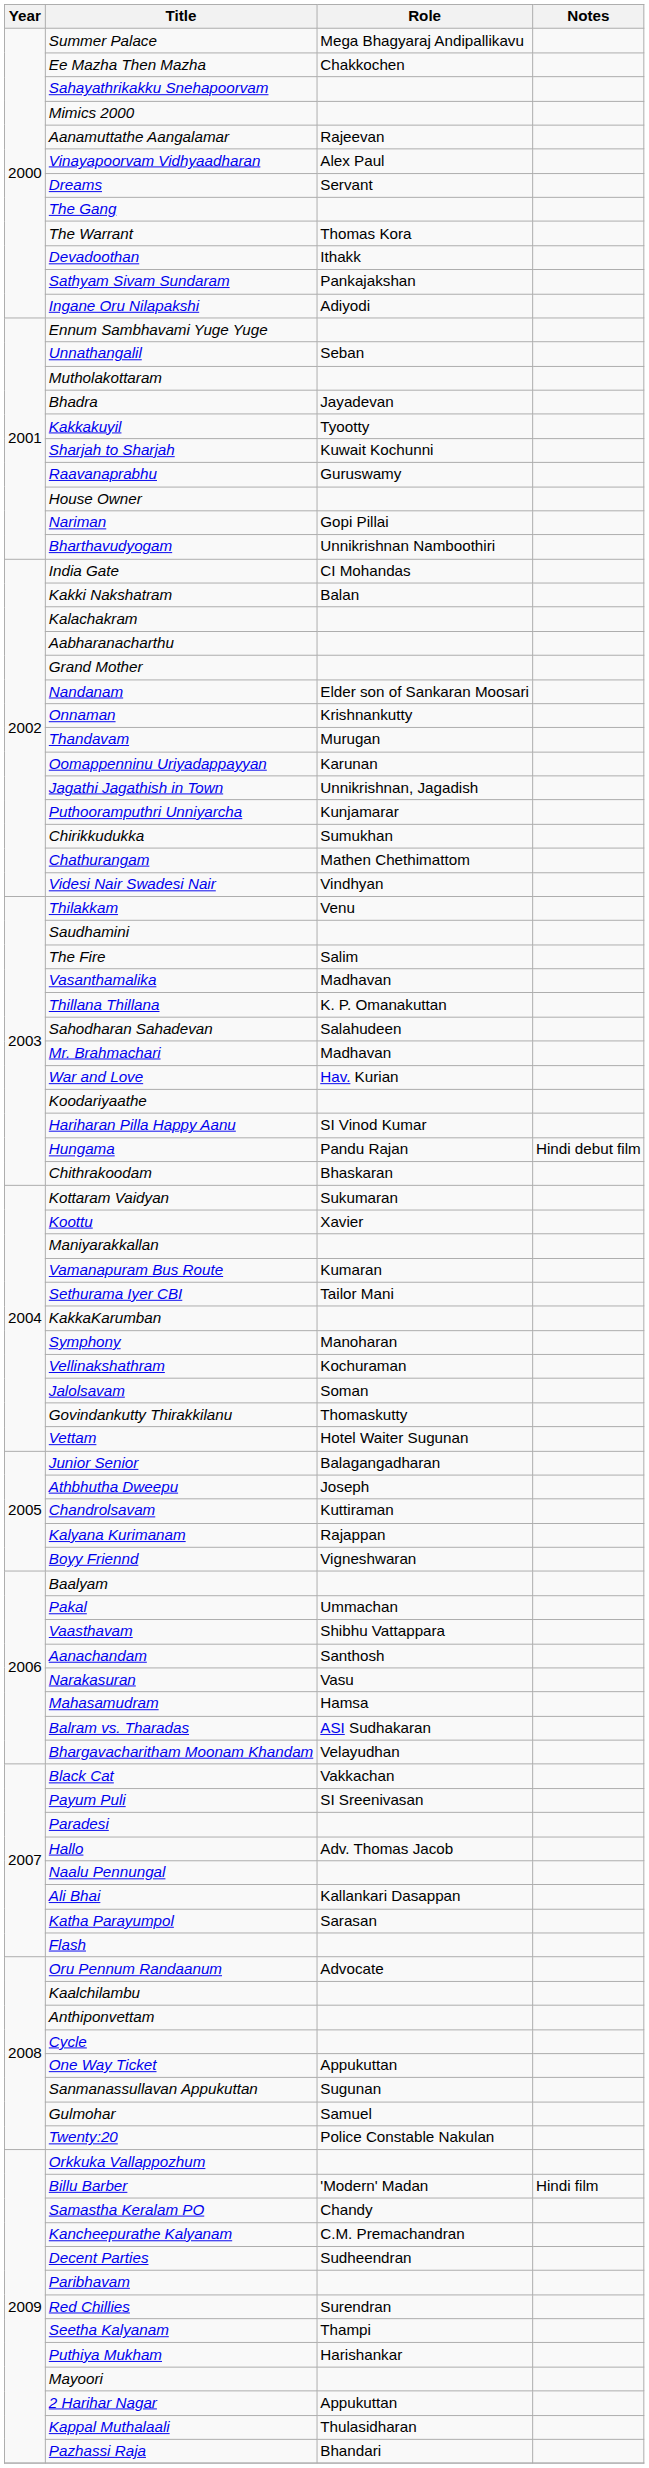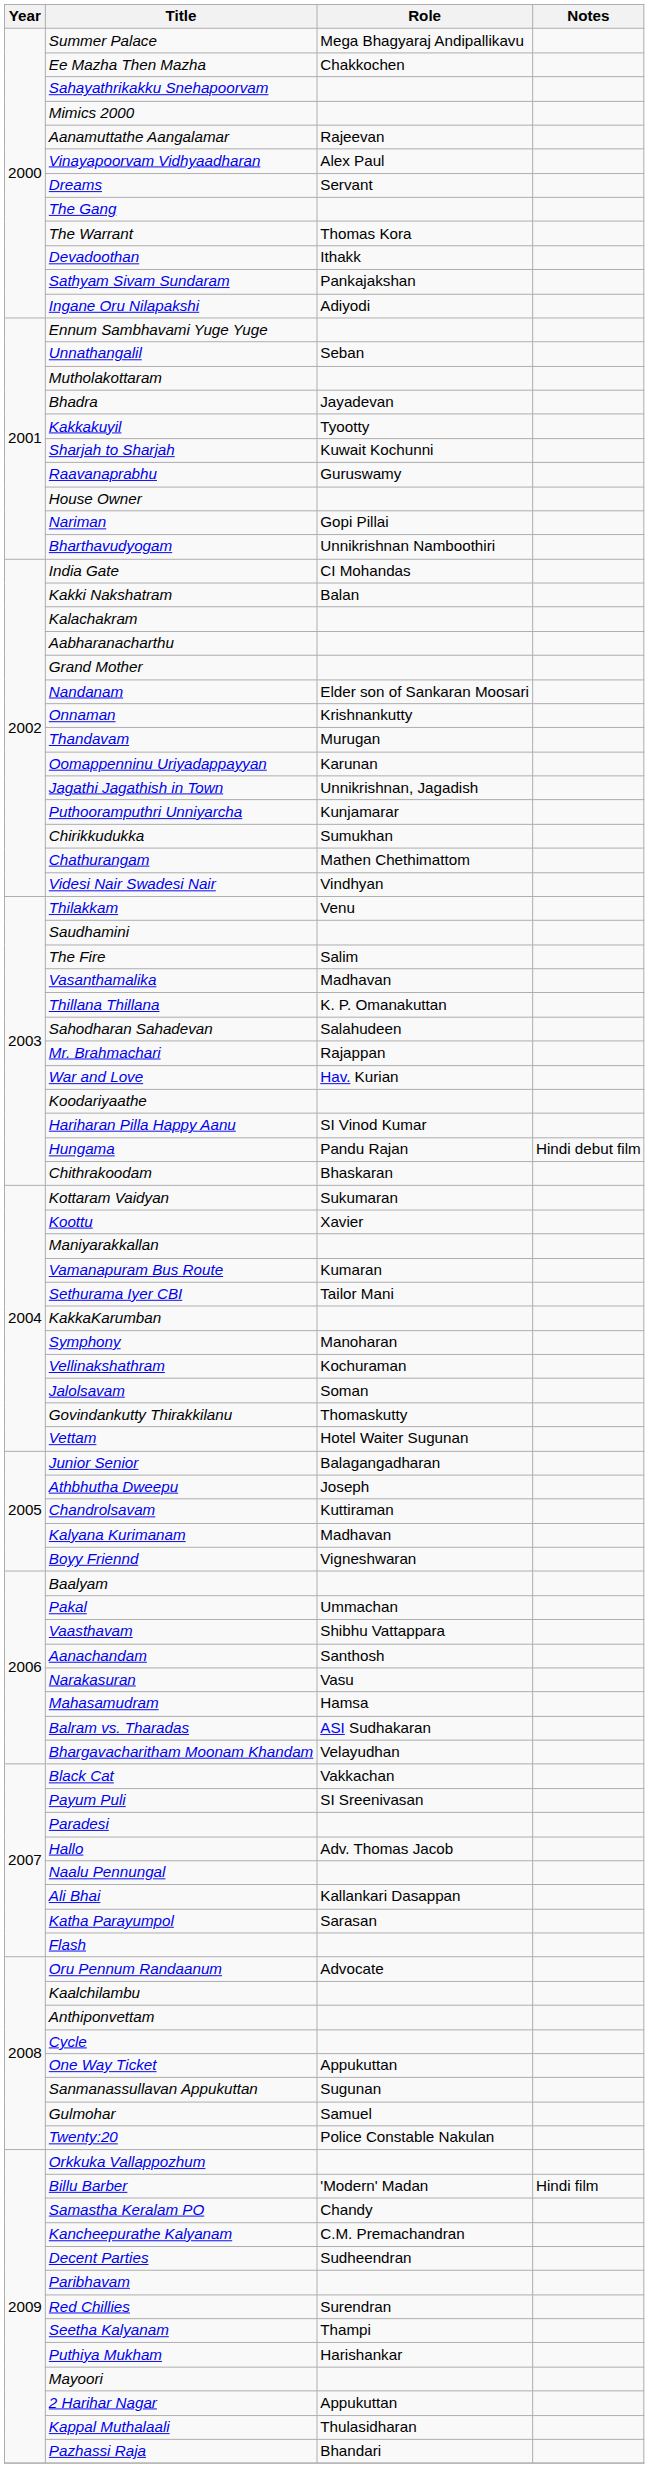Mr. Brahmachari | Role: Madhavan -> Rajappan
Kalyana Kurimanam | Role: Rajappan -> Madhavan
